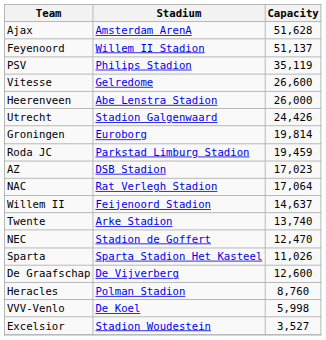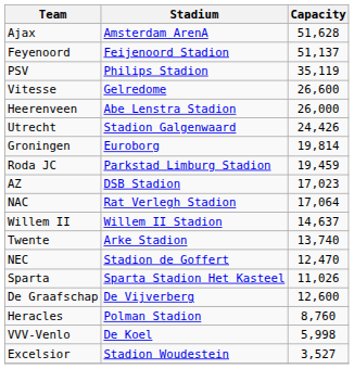Feyenoord | Stadium: Willem II Stadion -> Feijenoord Stadion
Willem II | Stadium: Feijenoord Stadion -> Willem II Stadion
